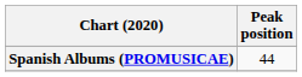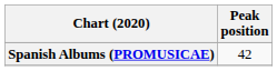Spanish Albums (PROMUSICAE) | Peak position: 44 -> 42
